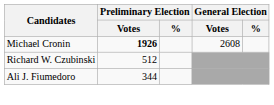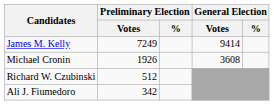+ row: James M. Kelly | 7249 | 9414
Michael Cronin | Preliminary Election / Votes: bold -> normal
Michael Cronin | General Election / Votes: 2608 -> 3608
Ali J. Fiumedoro | Preliminary Election / Votes: 344 -> 342
